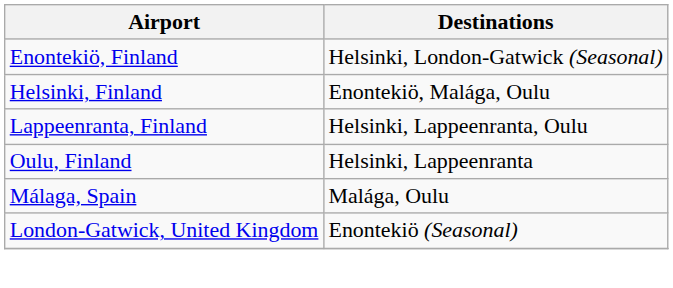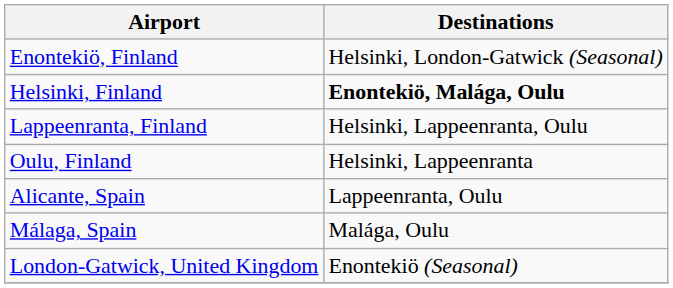Helsinki, Finland | Destinations: normal -> bold
+ row: Alicante, Spain | Lappeenranta, Oulu
